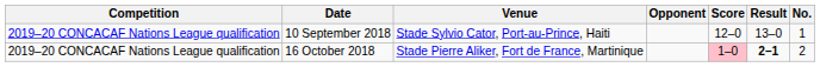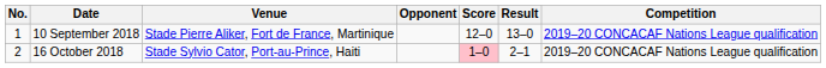columns swapped: No. <-> Competition
10 September 2018 | Venue: Stade Sylvio Cator, Port-au-Prince, Haiti -> Stade Pierre Aliker, Fort de France, Martinique
16 October 2018 | Venue: Stade Pierre Aliker, Fort de France, Martinique -> Stade Sylvio Cator, Port-au-Prince, Haiti
16 October 2018 | Result: bold -> normal
